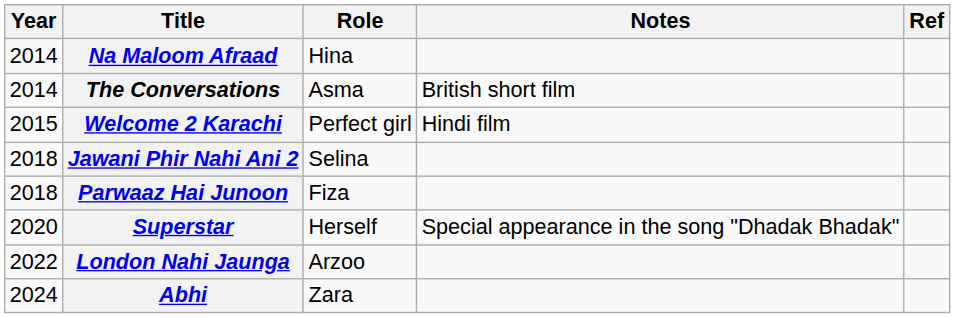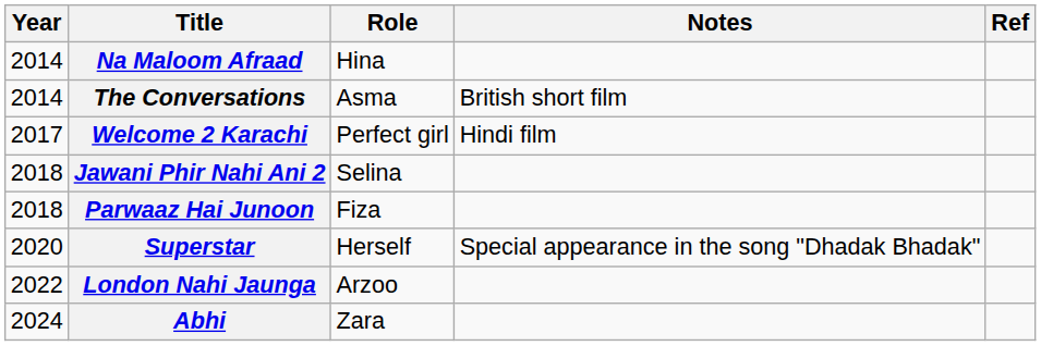Welcome 2 Karachi | Year: 2015 -> 2017
